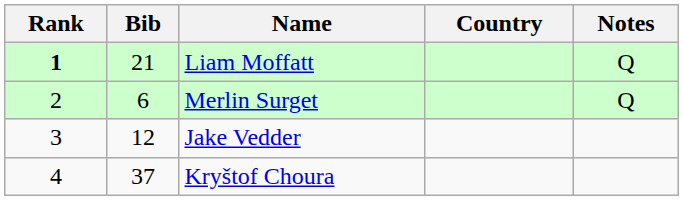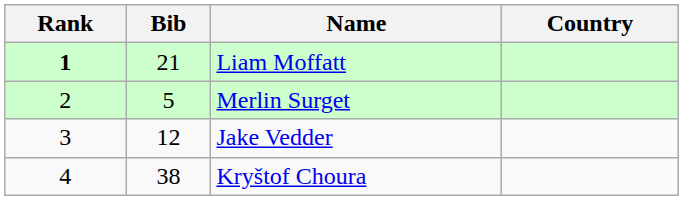- column: Notes | Q | Q
Merlin Surget | Bib: 6 -> 5
Kryštof Choura | Bib: 37 -> 38
